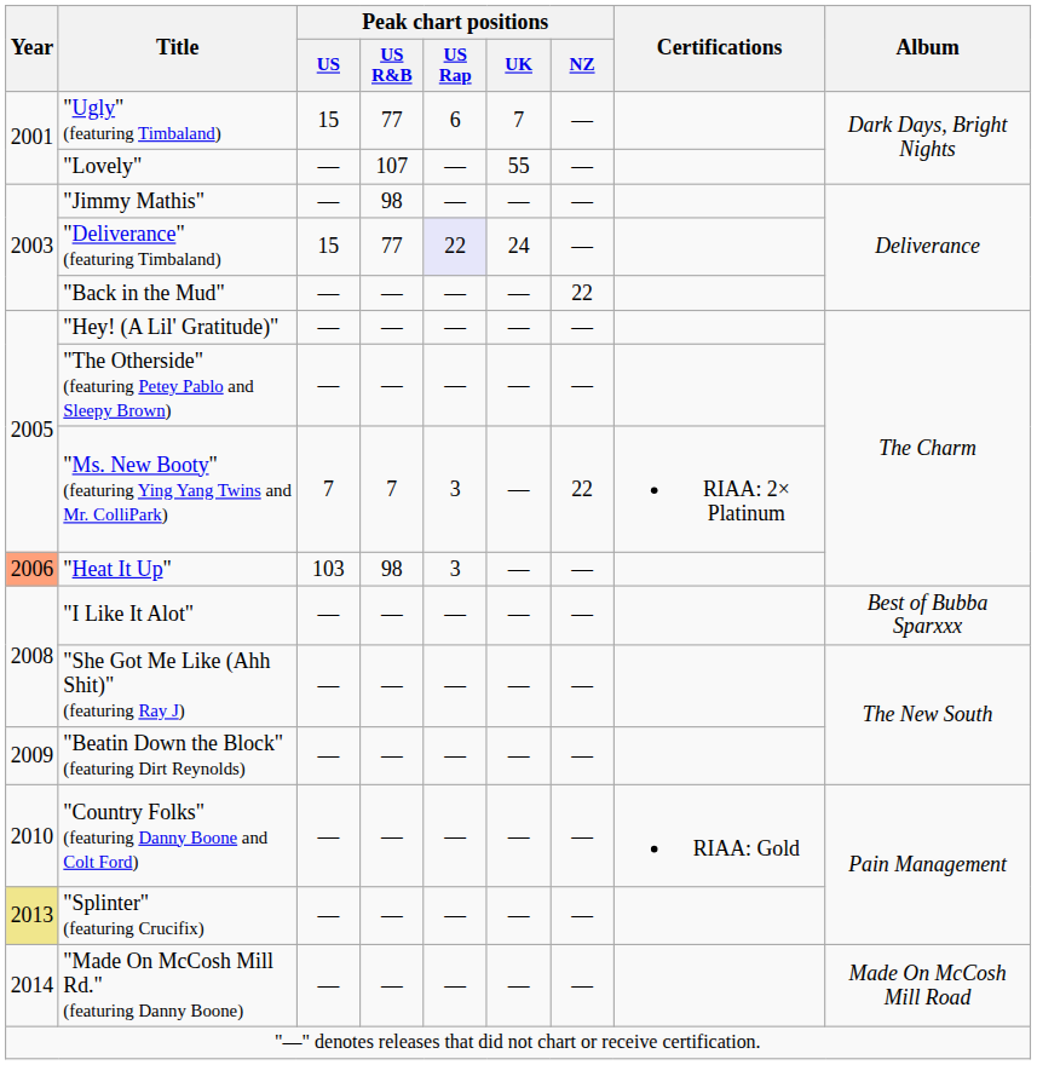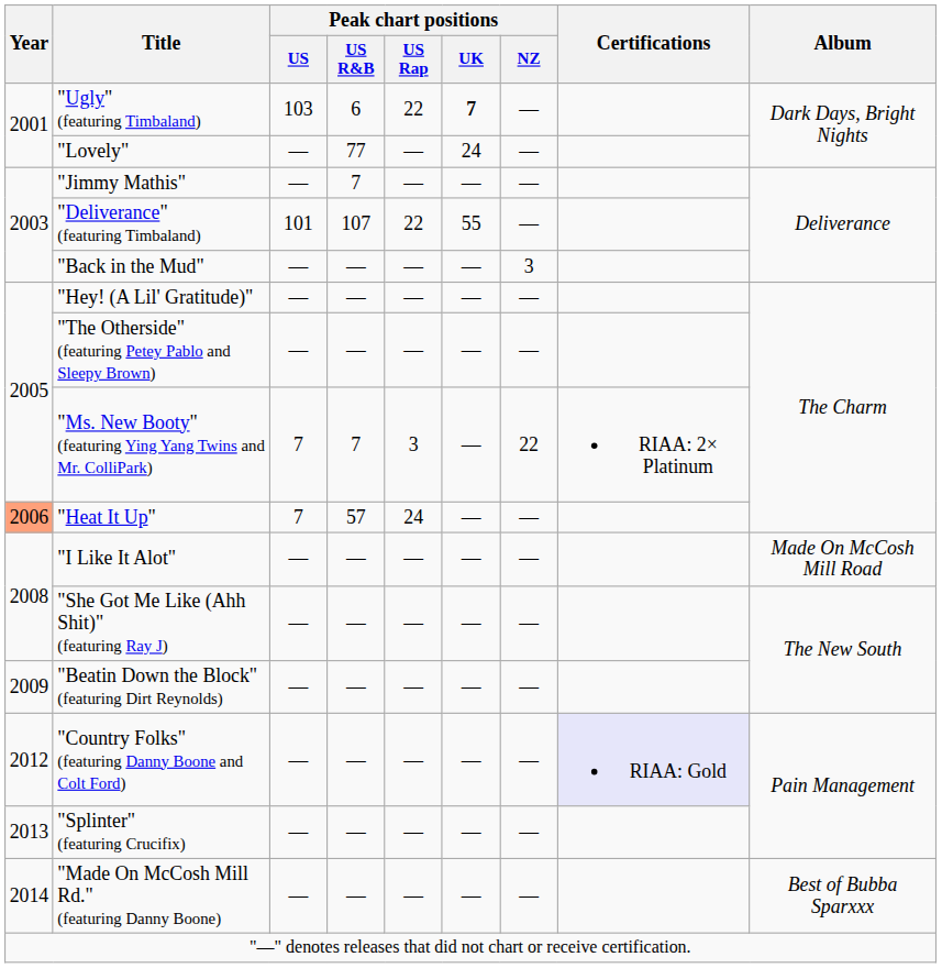"Ugly" (featuring Timbaland) | Peak chart positions / US: 15 -> 103
"Ugly" (featuring Timbaland) | Peak chart positions / US R&B: 77 -> 6
"Ugly" (featuring Timbaland) | Peak chart positions / US Rap: 6 -> 22
"Ugly" (featuring Timbaland) | Peak chart positions / UK: normal -> bold
"Lovely" | Peak chart positions / US R&B: 107 -> 77
"Lovely" | Peak chart positions / UK: 55 -> 24
"Jimmy Mathis" | Peak chart positions / US R&B: 98 -> 7
"Deliverance" (featuring Timbaland) | Peak chart positions / US: 15 -> 101
"Deliverance" (featuring Timbaland) | Peak chart positions / US R&B: 77 -> 107
"Deliverance" (featuring Timbaland) | Peak chart positions / US Rap: lavender background -> no background
"Deliverance" (featuring Timbaland) | Peak chart positions / UK: 24 -> 55
"Back in the Mud" | Peak chart positions / NZ: 22 -> 3
"Heat It Up" | Peak chart positions / US: 103 -> 7
"Heat It Up" | Peak chart positions / US R&B: 98 -> 57
"Heat It Up" | Peak chart positions / US Rap: 3 -> 24
"I Like It Alot" | Album: Best of Bubba Sparxxx -> Made On McCosh Mill Road
"Country Folks" (featuring Danny Boone and Colt Ford) | Year: 2010 -> 2012
"Country Folks" (featuring Danny Boone and Colt Ford) | Certifications: no background -> lavender background
"Splinter" (featuring Crucifix) | Year: khaki background -> no background
"Made On McCosh Mill Rd." (featuring Danny Boone) | Album: Made On McCosh Mill Road -> Best of Bubba Sparxxx
